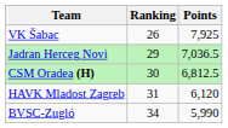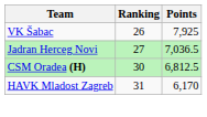Jadran Herceg Novi | Ranking: 29 -> 27
HAVK Mladost Zagreb | Points: 6,120 -> 6,170
- row: BVSC-Zugló | 34 | 5,990
